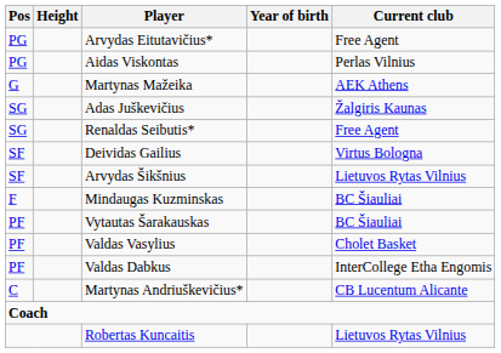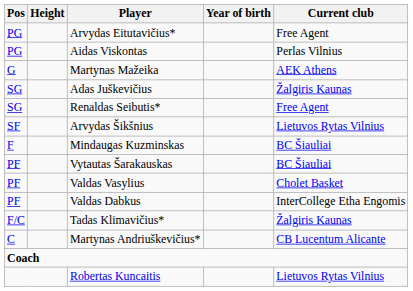- row: SF | Deividas Gailius | Virtus Bologna
+ row: F/C | Tadas Klimavičius* | Žalgiris Kaunas
